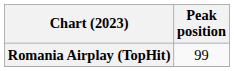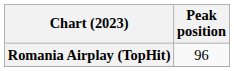Romania Airplay (TopHit) | Peak position: 99 -> 96
